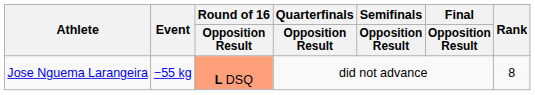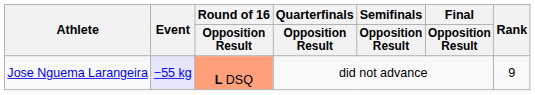Jose Nguema Larangeira | Event: no background -> lavender background
Jose Nguema Larangeira | Rank: 8 -> 9
